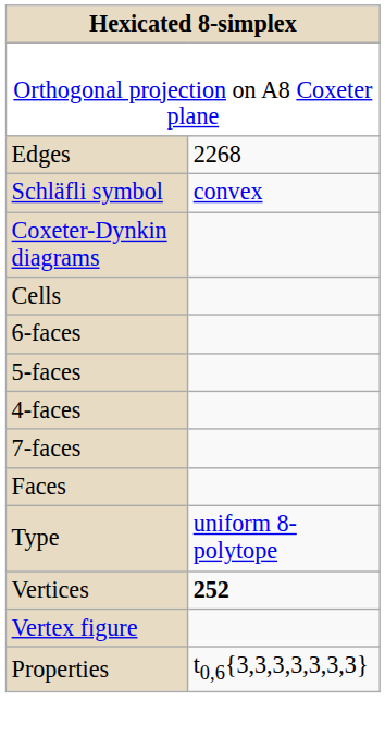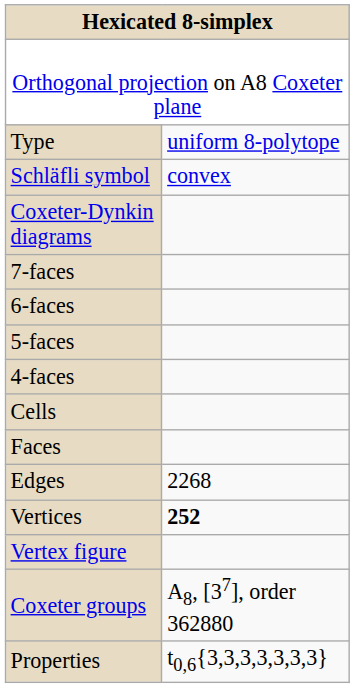rows swapped: Type <-> Edges
rows swapped: 7-faces <-> Cells
+ row: Coxeter groups | A8, [37], order 362880
